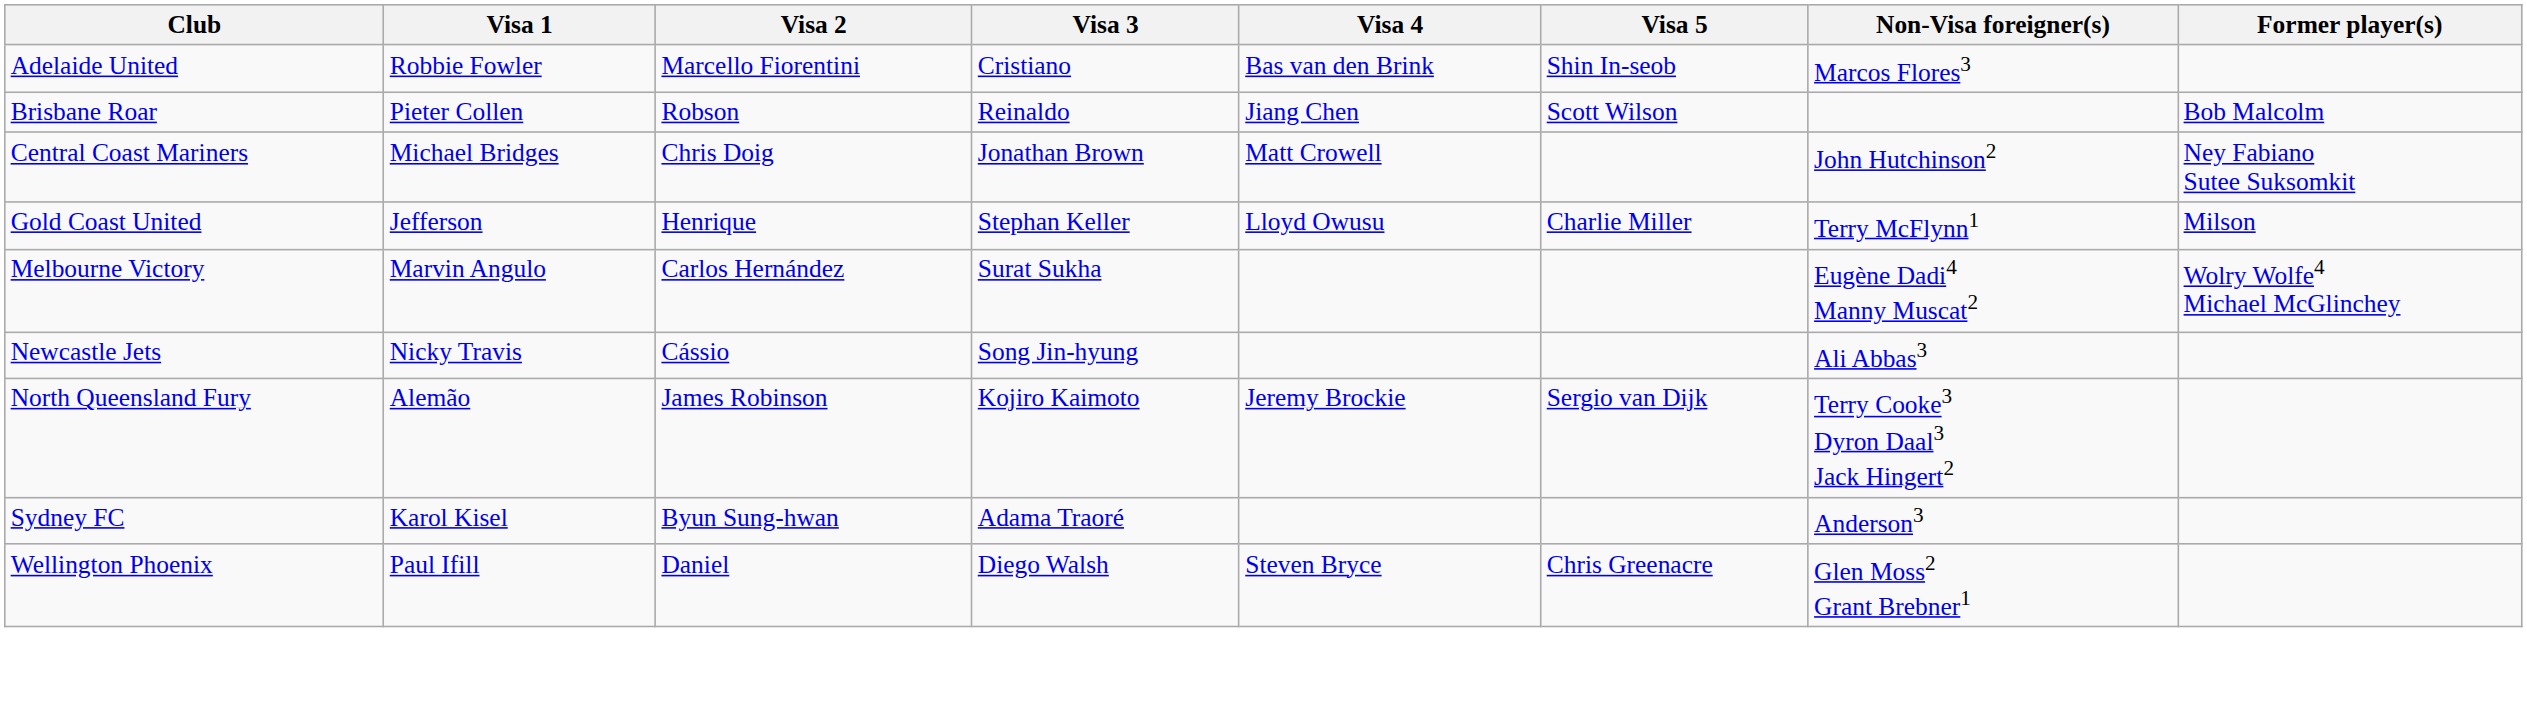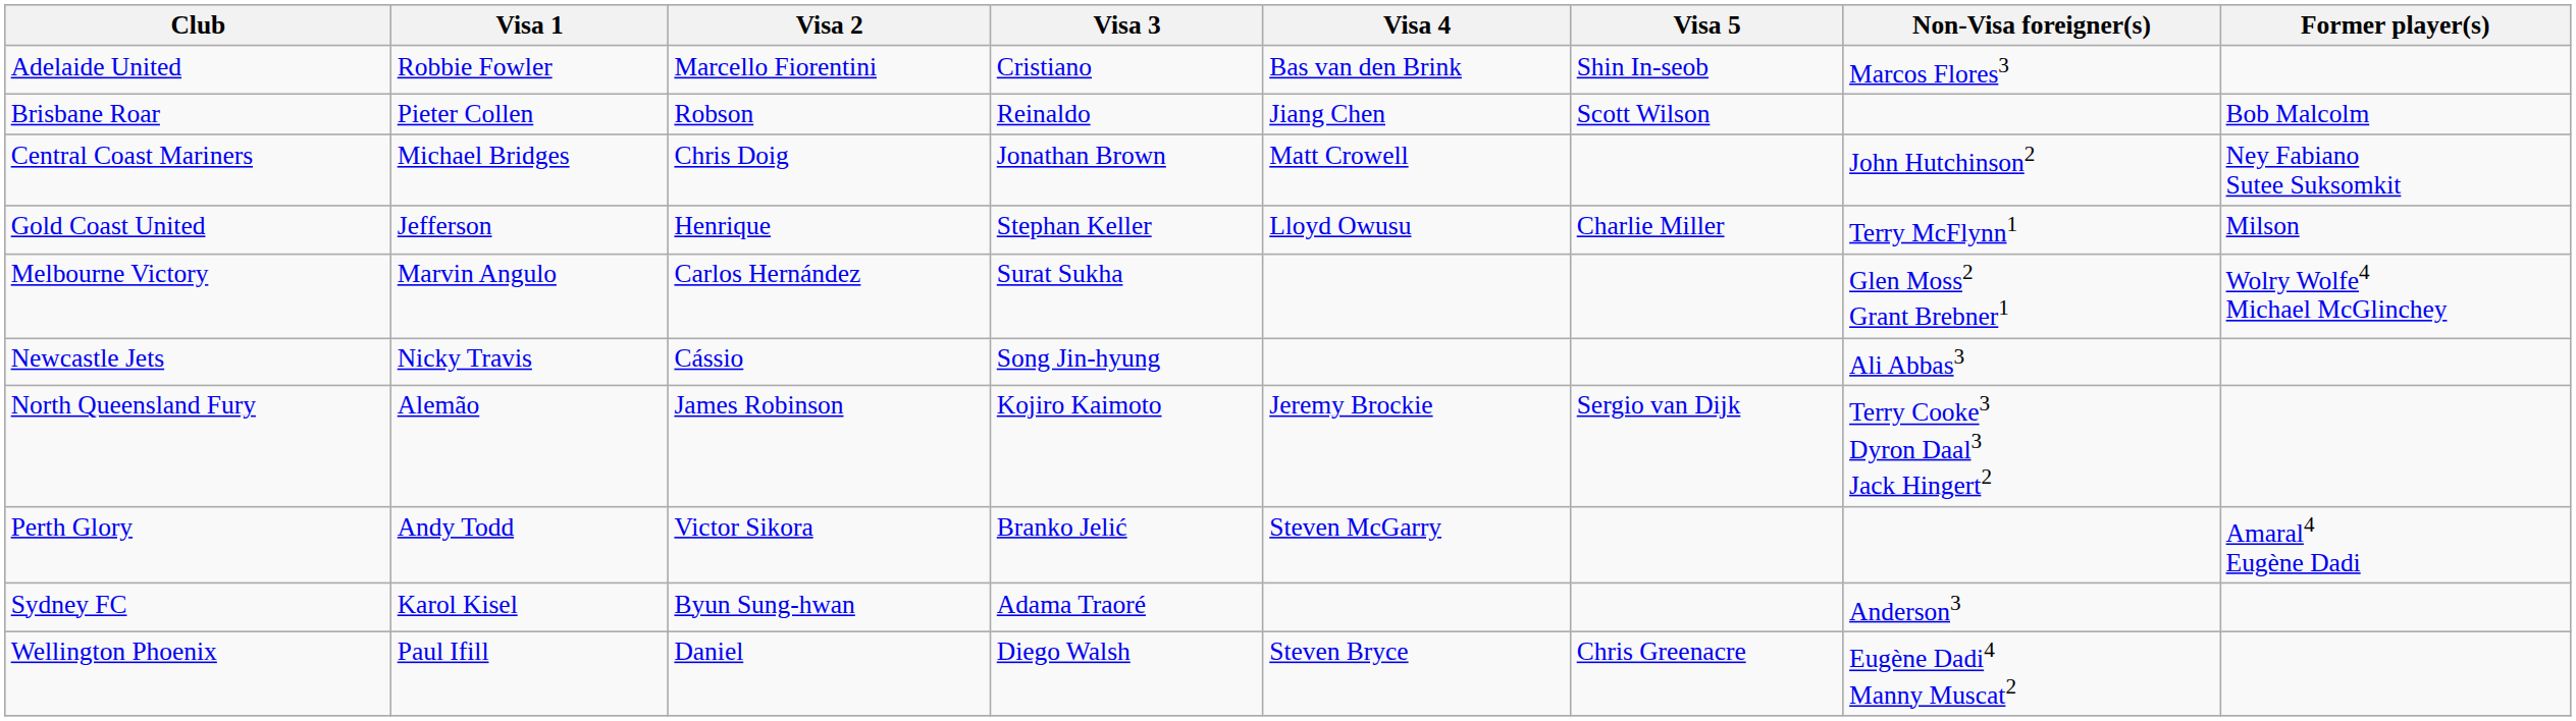Melbourne Victory | Non-Visa foreigner(s): Eugène Dadi4 Manny Muscat2 -> Glen Moss2 Grant Brebner1
+ row: Perth Glory | Andy Todd | Victor Sikora | Branko Jelić | Steven McGarry | Amaral4 Eugène Dadi
Wellington Phoenix | Non-Visa foreigner(s): Glen Moss2 Grant Brebner1 -> Eugène Dadi4 Manny Muscat2
